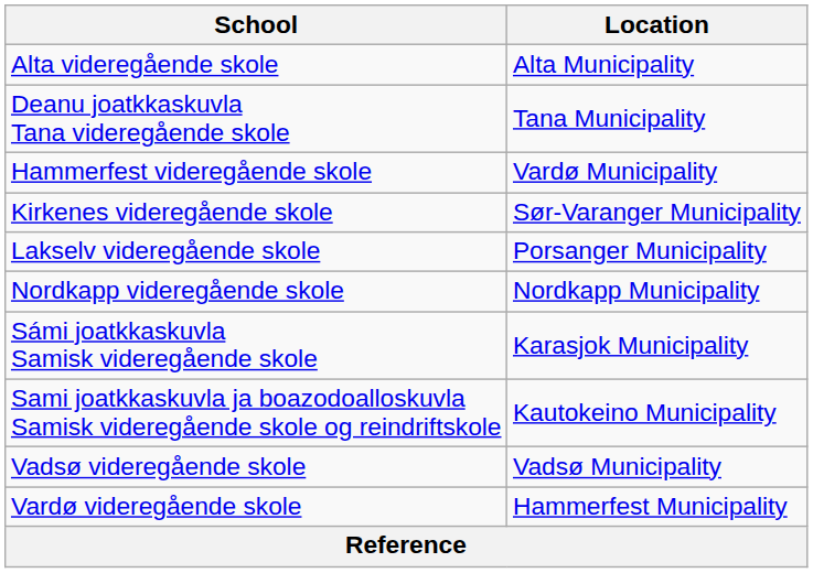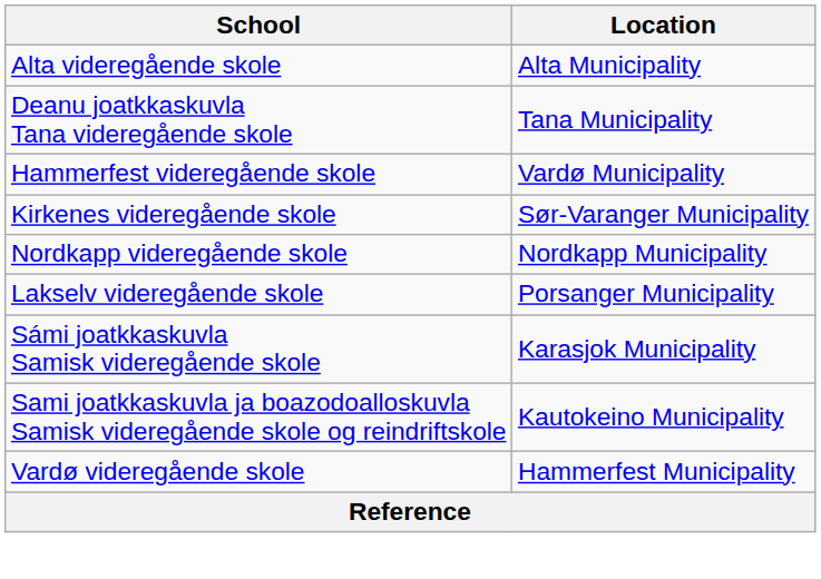rows swapped: Lakselv videregående skole <-> Nordkapp videregående skole
- row: Vadsø videregående skole | Vadsø Municipality
